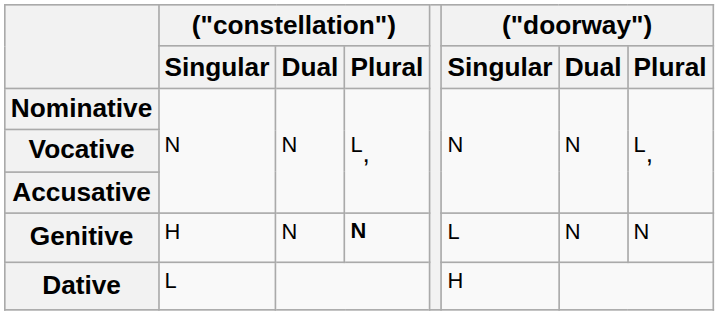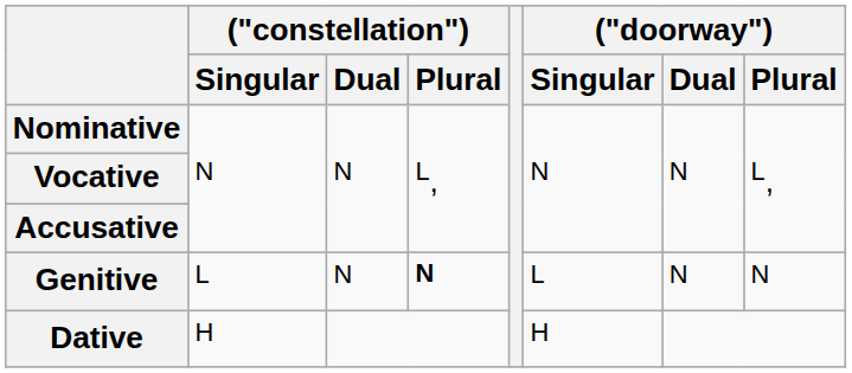Genitive | ("constellation") / Singular: H -> L
Dative | ("constellation") / Singular: L -> H
